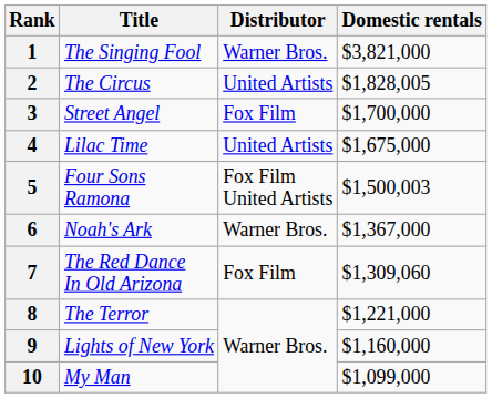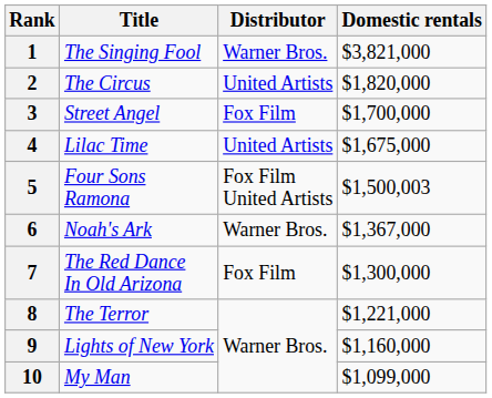2 | Domestic rentals: $1,828,005 -> $1,820,000
7 | Domestic rentals: $1,309,060 -> $1,300,000
